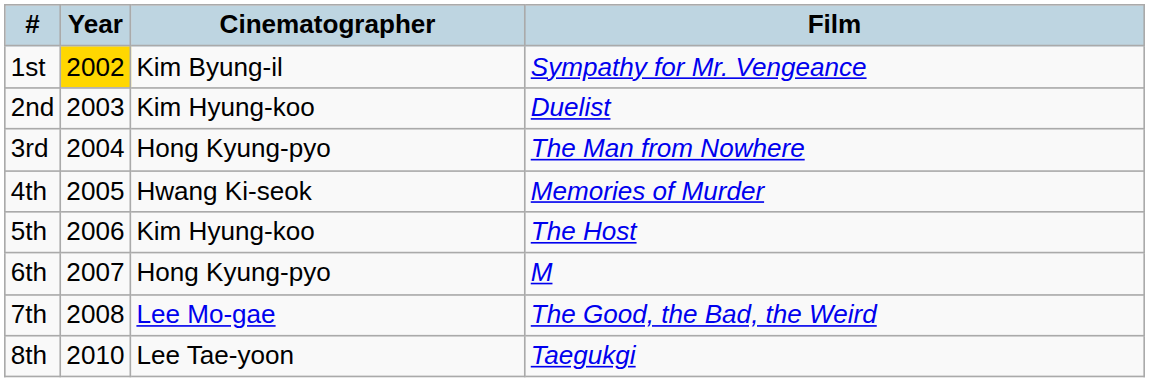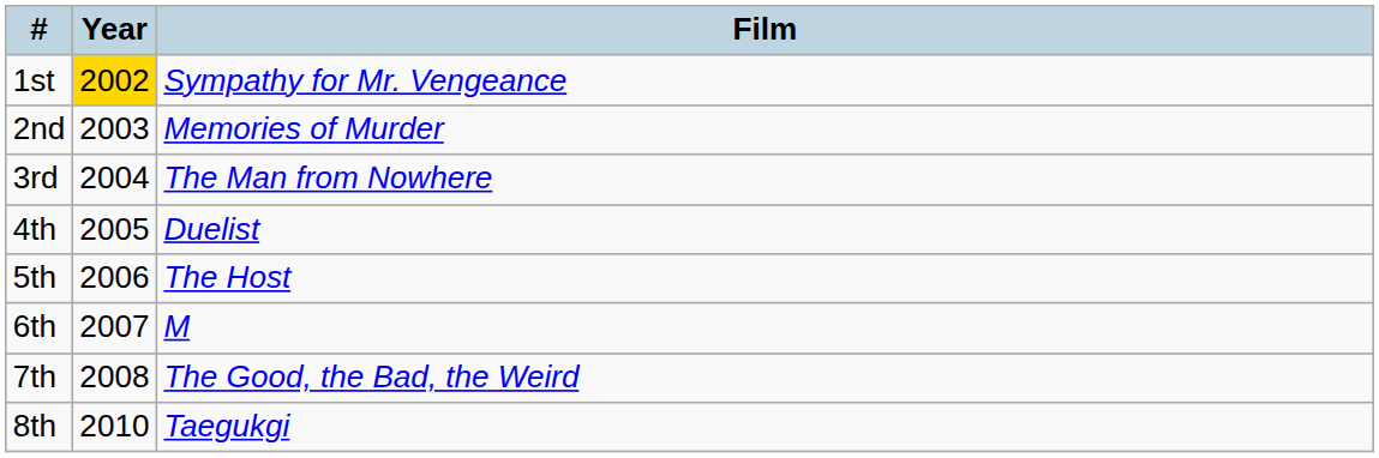- column: Cinematographer | Kim Byung-il | Kim Hyung-koo | Hong Kyung-pyo | Hwang Ki-seok | Kim Hyung-koo | Hong Kyung-pyo | Lee Mo-gae | Lee Tae-yoon
2nd | Film: Duelist -> Memories of Murder
4th | Film: Memories of Murder -> Duelist
